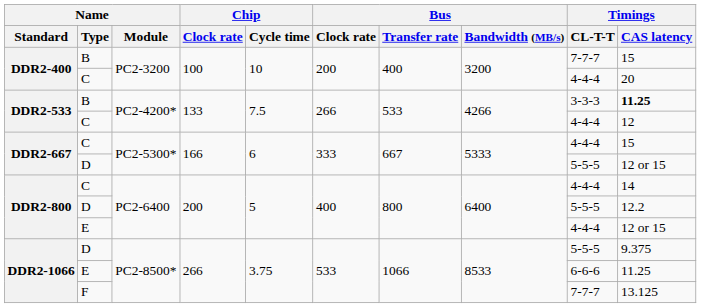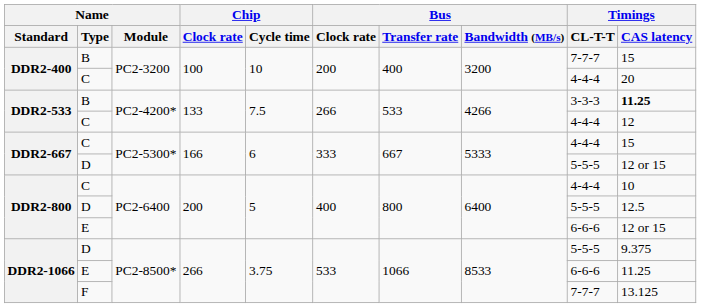DDR2-800 / C | Timings / CAS latency: 14 -> 10
DDR2-800 / D | Timings / CAS latency: 12.2 -> 12.5
DDR2-800 / E | Timings / CL-T-T: 4-4-4 -> 6-6-6
